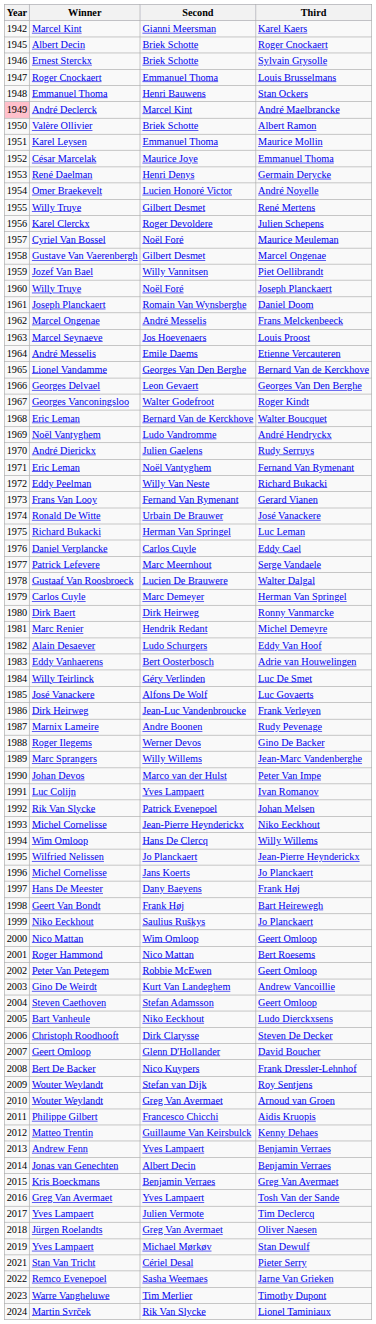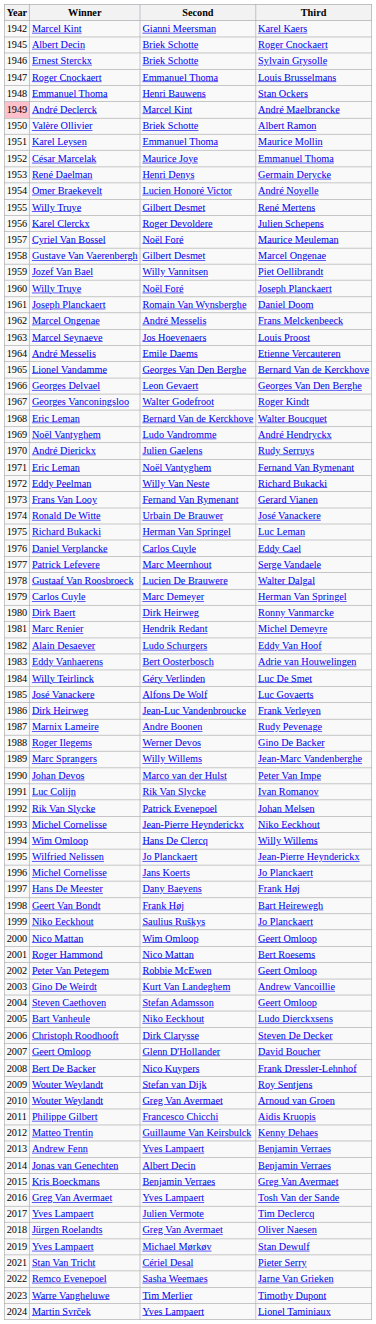Ivan Romanov | Second: Yves Lampaert -> Rik Van Slycke
Lionel Taminiaux | Second: Rik Van Slycke -> Yves Lampaert
